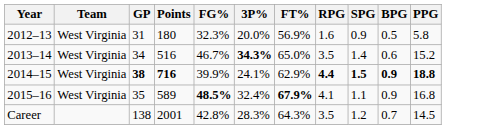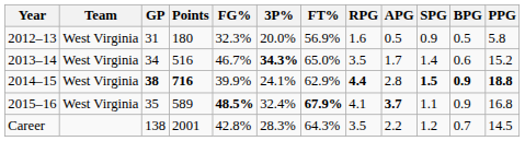+ column: APG | 0.5 | 1.7 | 2.8 | 3.7 | 2.2
